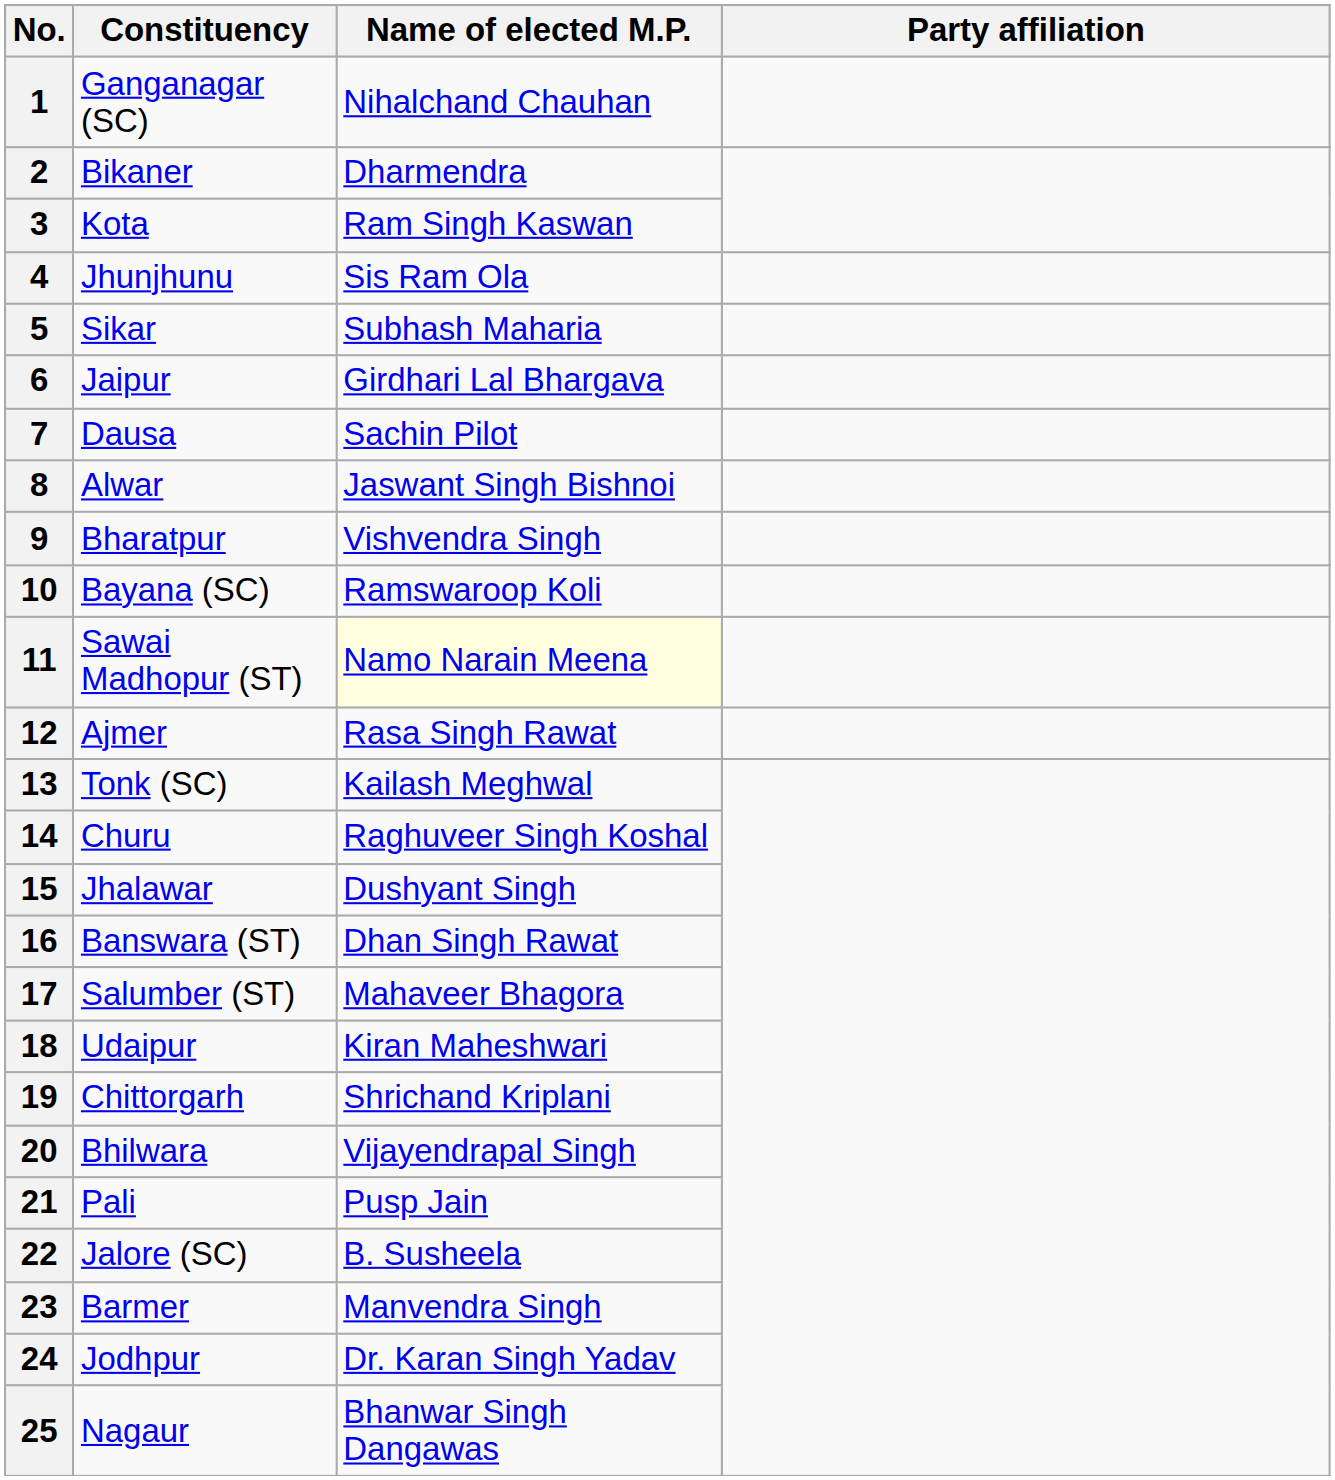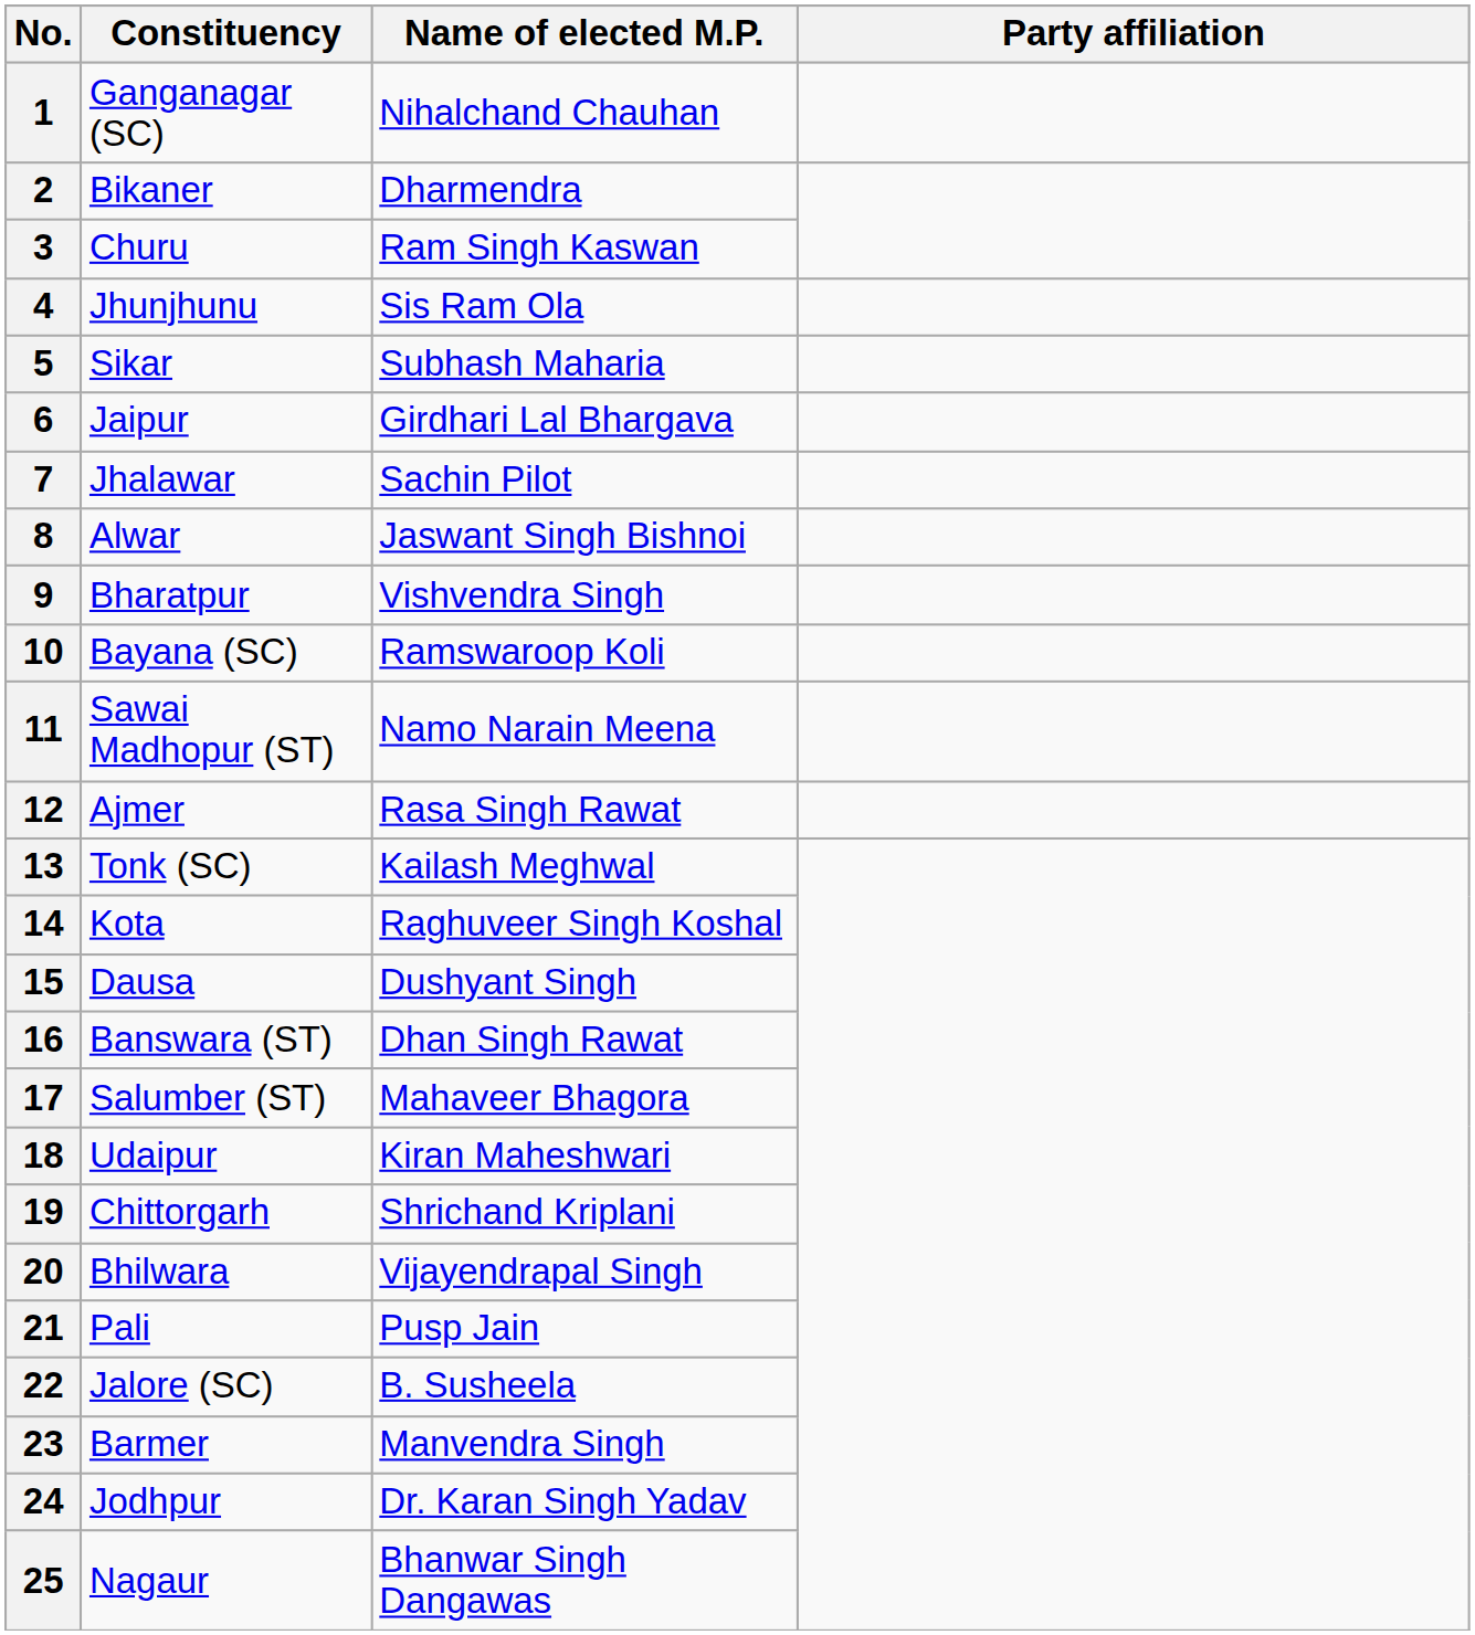3 | Constituency: Kota -> Churu
7 | Constituency: Dausa -> Jhalawar
11 | Name of elected M.P.: lightyellow background -> no background
14 | Constituency: Churu -> Kota
15 | Constituency: Jhalawar -> Dausa
